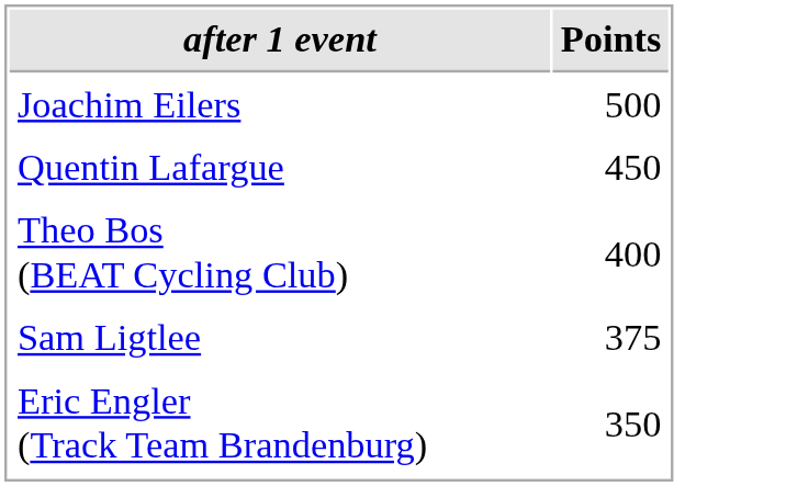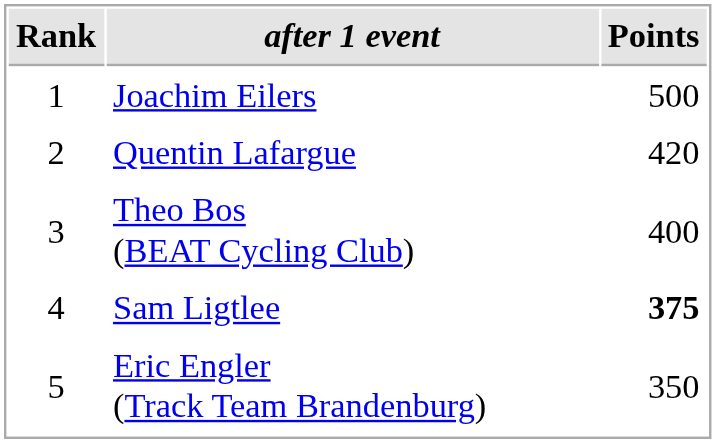+ column: Rank | 1 | 2 | 3 | 4 | 5
Quentin Lafargue | Points: 450 -> 420
Sam Ligtlee | Points: normal -> bold
